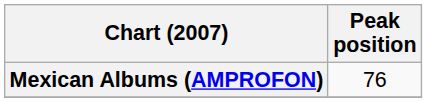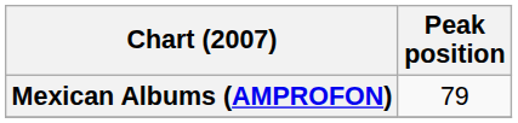Mexican Albums (AMPROFON) | Peak position: 76 -> 79
